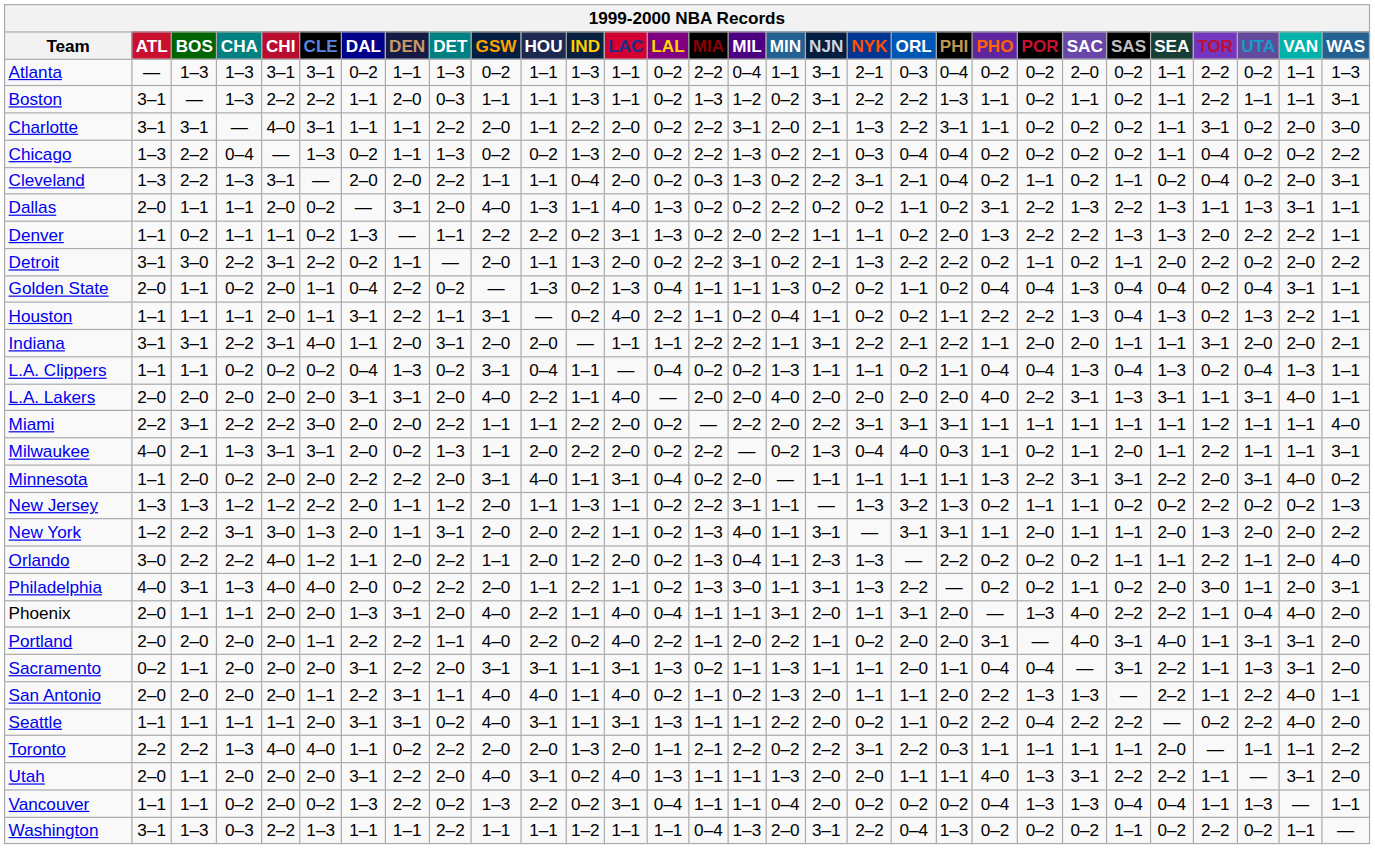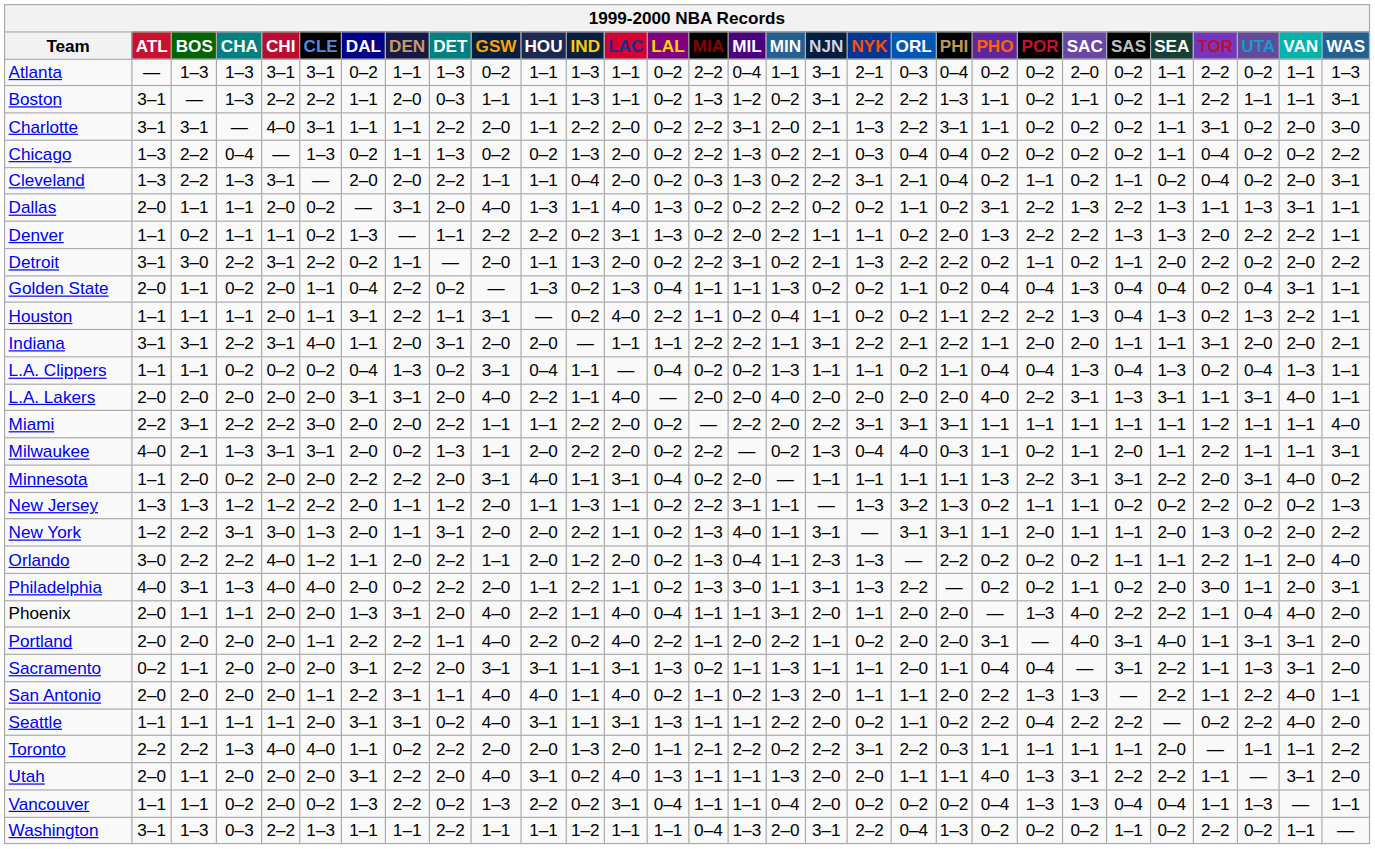New York | UTA: 2–0 -> 0–2
Phoenix | ORL: 3–1 -> 2–0
